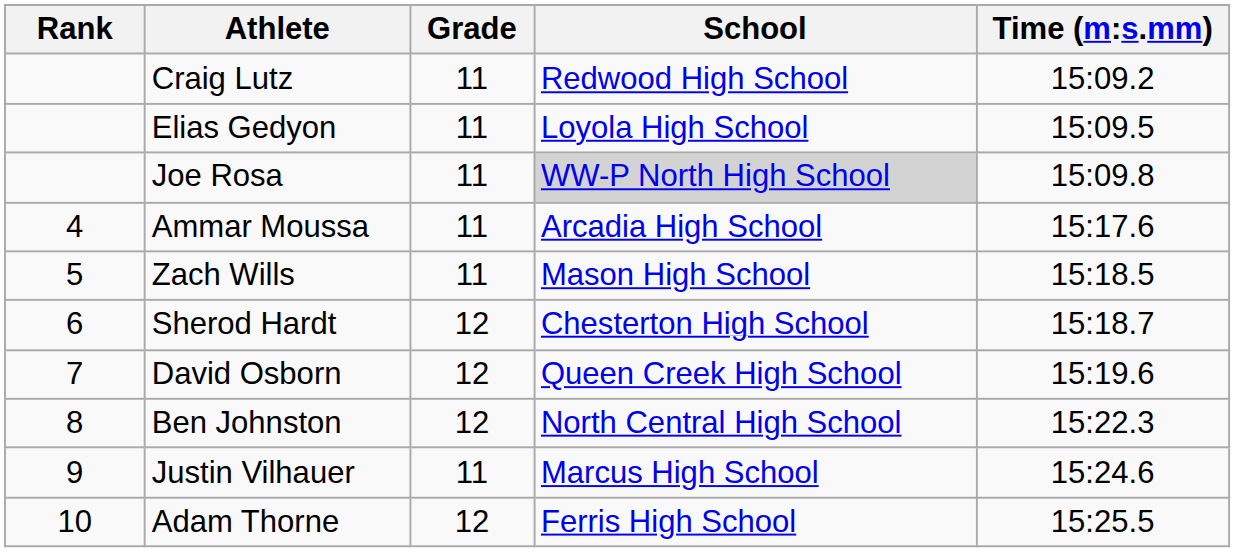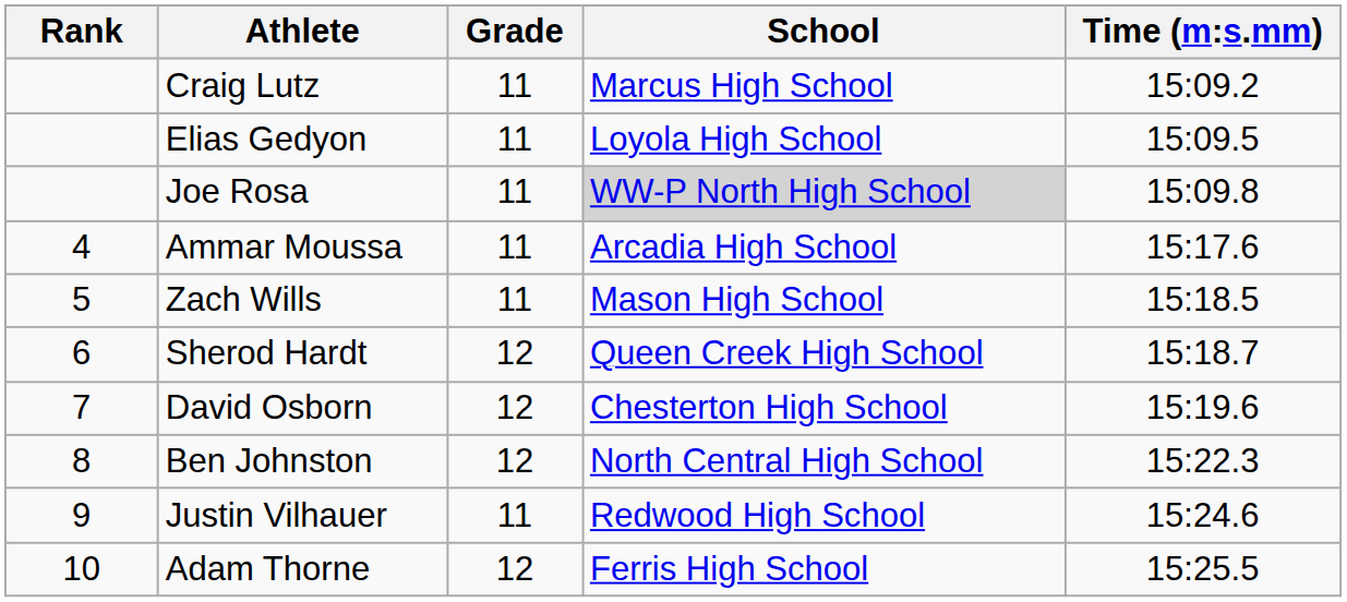Craig Lutz | School: Redwood High School -> Marcus High School
Sherod Hardt | School: Chesterton High School -> Queen Creek High School
David Osborn | School: Queen Creek High School -> Chesterton High School
Justin Vilhauer | School: Marcus High School -> Redwood High School
